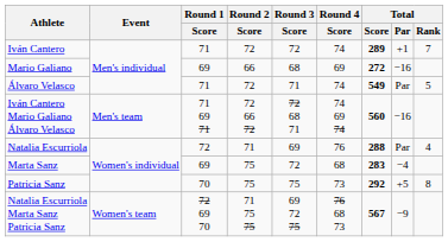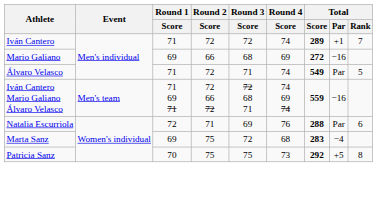Iván Cantero Mario Galiano Álvaro Velasco | Total / Score: 560 -> 559
Natalia Escurriola | Total / Rank: 4 -> 6
- row: Natalia Escurriola Marta Sanz Patricia Sanz | Women's team | 72 69 70 | 71 75 75 | 69 72 75 | 76 68 73 | 567 | −9
